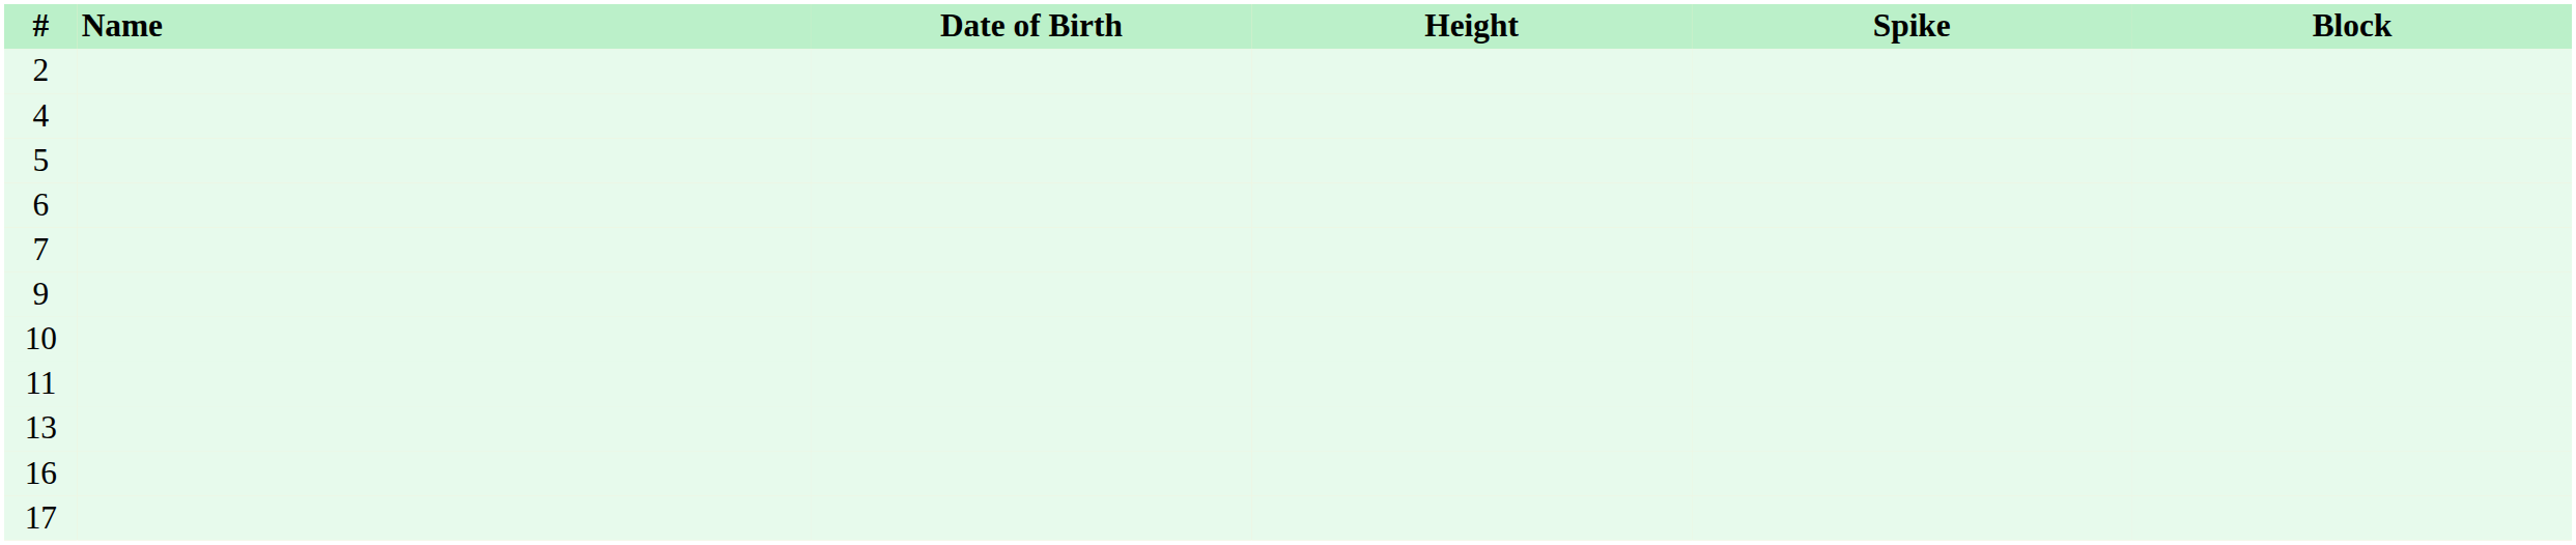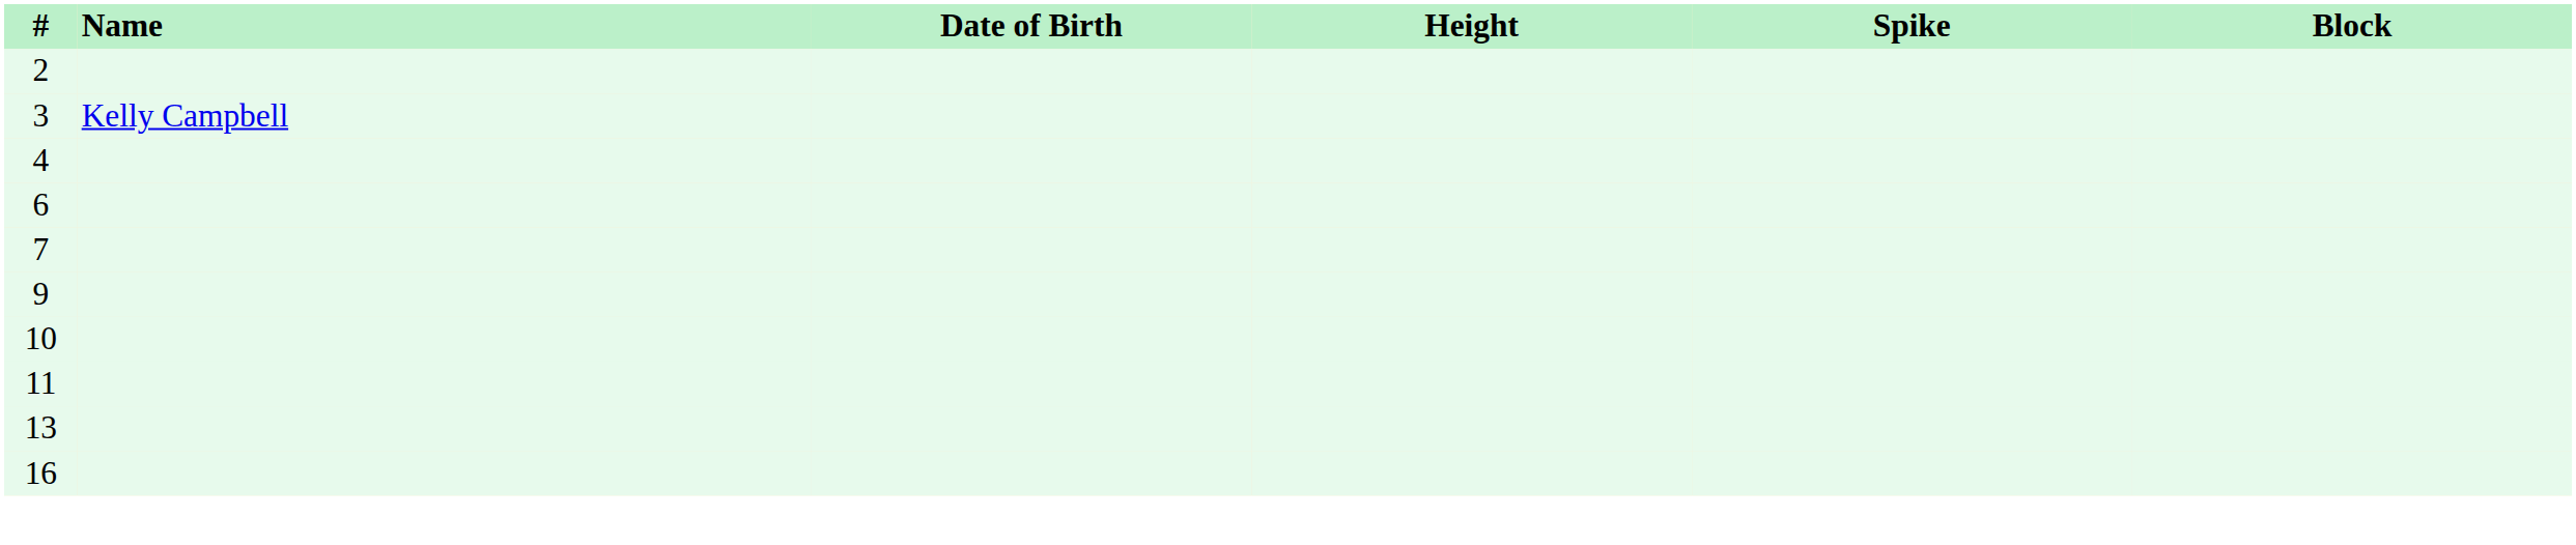+ row: 3 | Kelly Campbell
- row: 5
- row: 17
